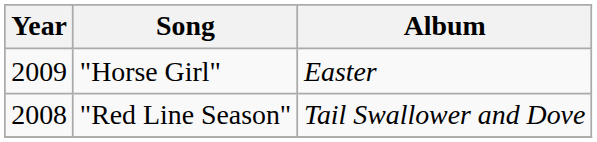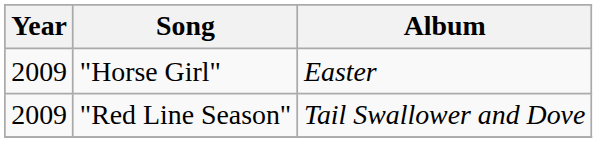"Red Line Season" | Year: 2008 -> 2009
